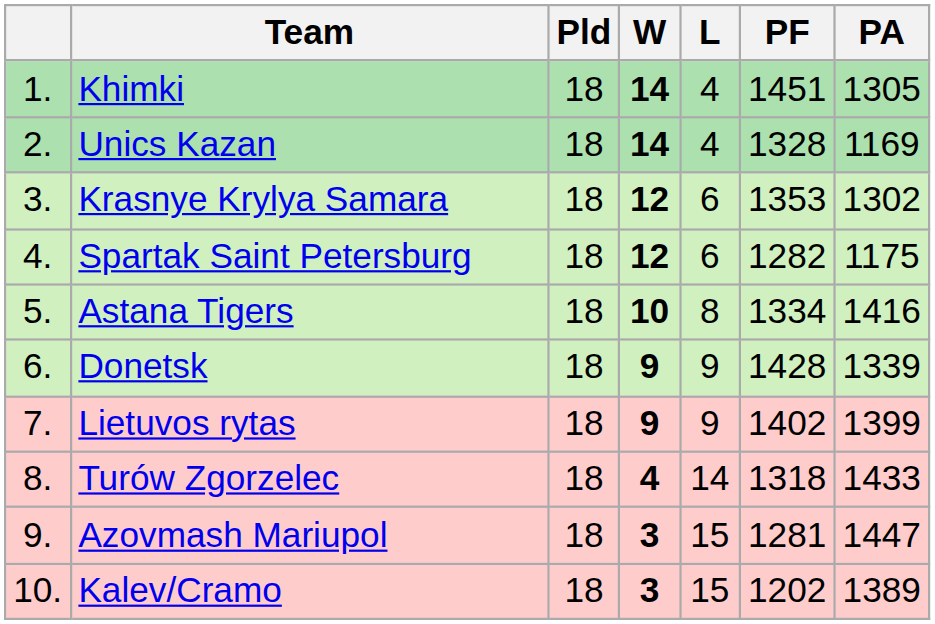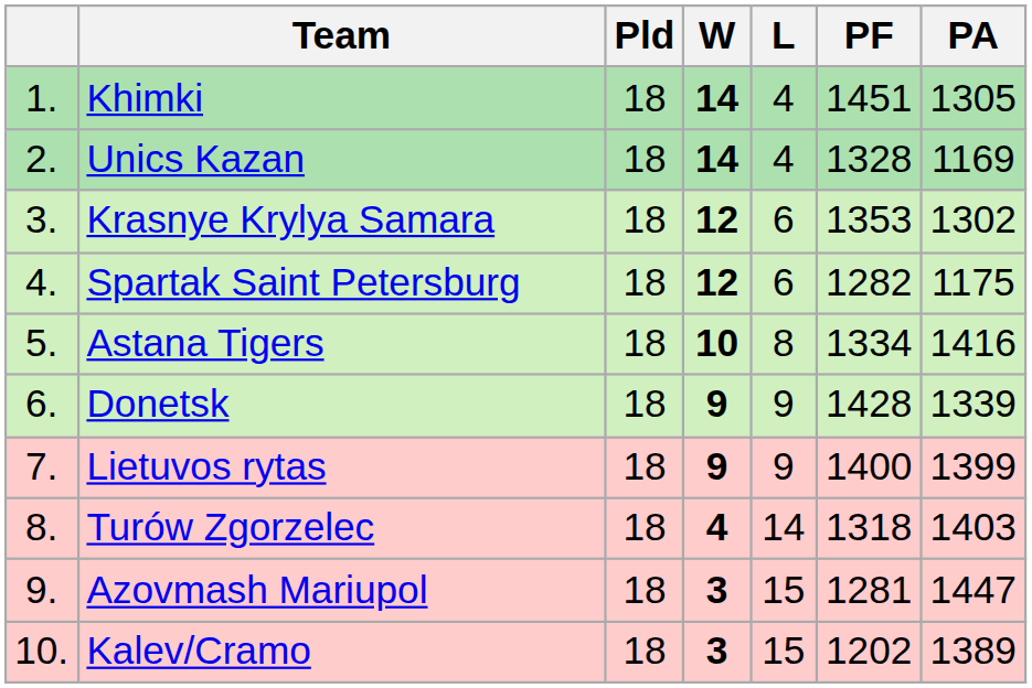Lietuvos rytas | PF: 1402 -> 1400
Turów Zgorzelec | PA: 1433 -> 1403
